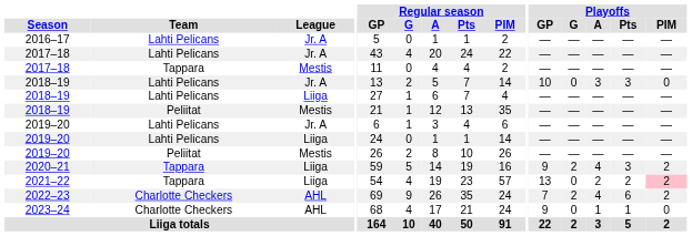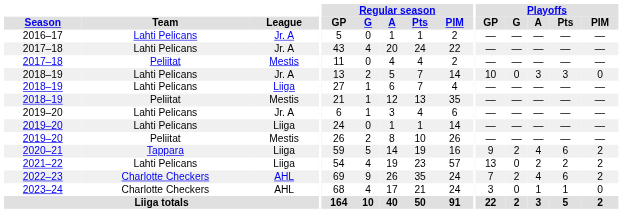2017–18 / Mestis | Team: Tappara -> Peliitat
2020–21 | Playoffs / Pts: 3 -> 6
2021–22 | Team: Tappara -> Lahti Pelicans
2021–22 | Playoffs / PIM: pink background -> no background
2023–24 | Playoffs / GP: 9 -> 3
